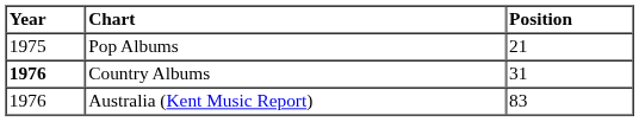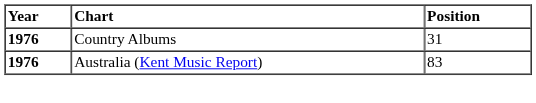- row: 1975 | Pop Albums | 21
Australia (Kent Music Report) | Year: normal -> bold
